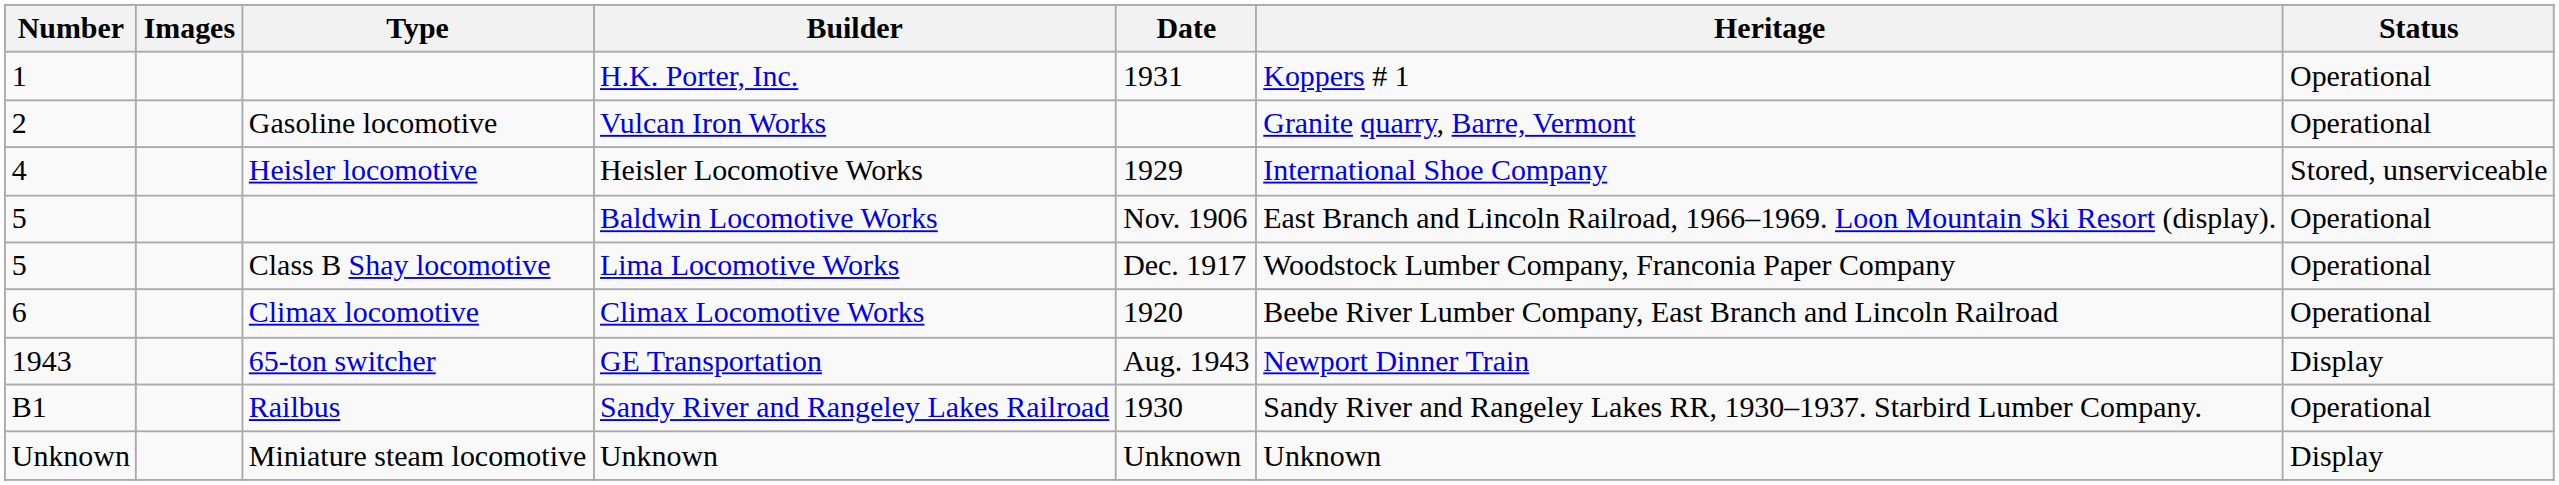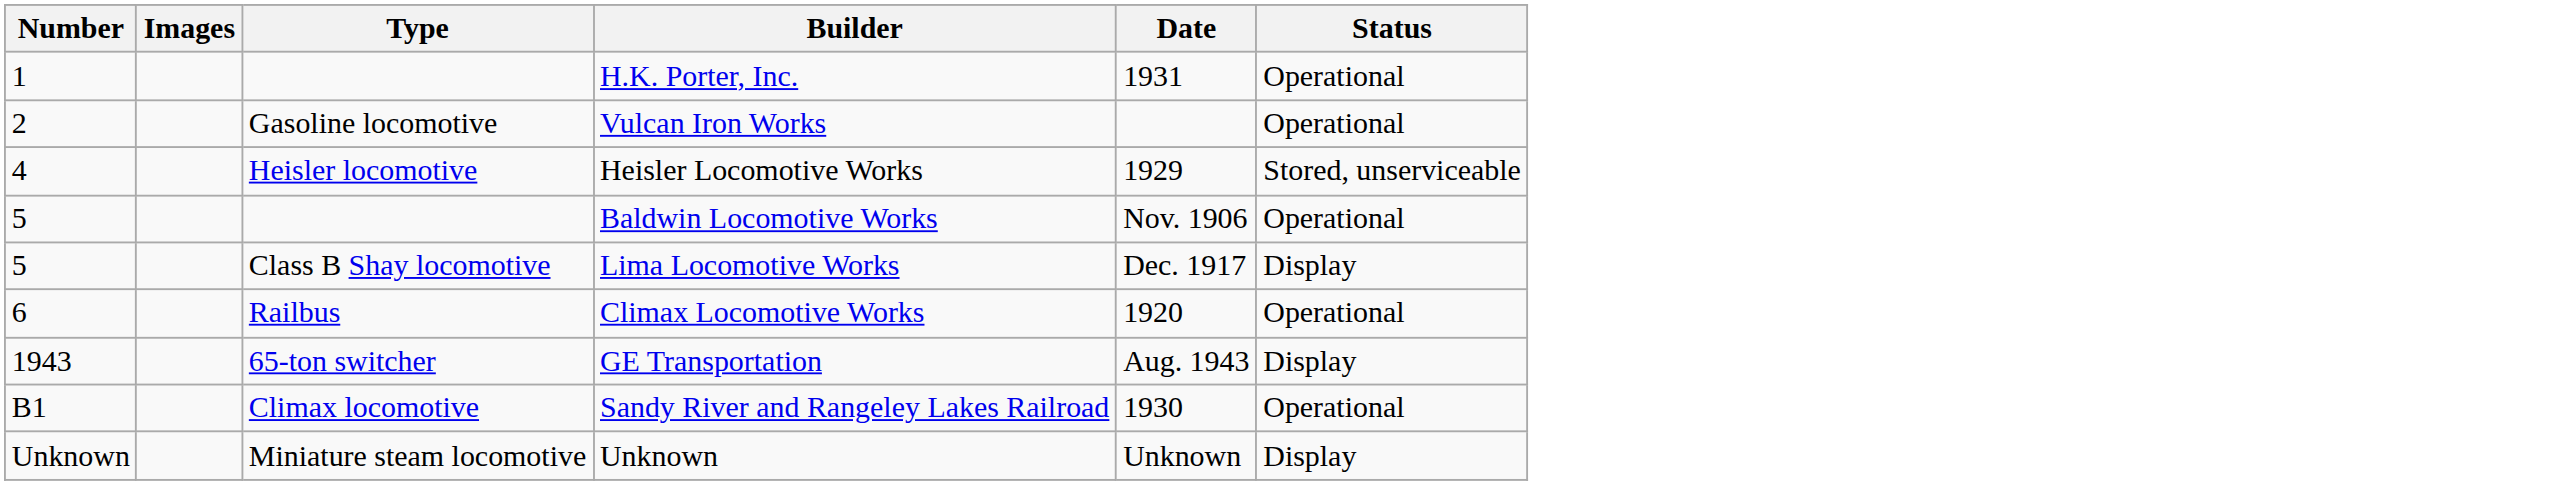- column: Heritage | Koppers # 1 | Granite quarry, Barre, Vermont | International Shoe Company | East Branch and Lincoln Railroad, 1966–1969. Loon Mountain Ski Resort (display). | Woodstock Lumber Company, Franconia Paper Company | Beebe River Lumber Company, East Branch and Lincoln Railroad | Newport Dinner Train | Sandy River and Rangeley Lakes RR, 1930–1937. Starbird Lumber Company. | Unknown
Lima Locomotive Works | Status: Operational -> Display
Climax Locomotive Works | Type: Climax locomotive -> Railbus
Sandy River and Rangeley Lakes Railroad | Type: Railbus -> Climax locomotive
